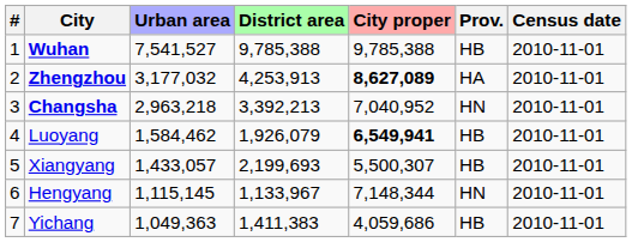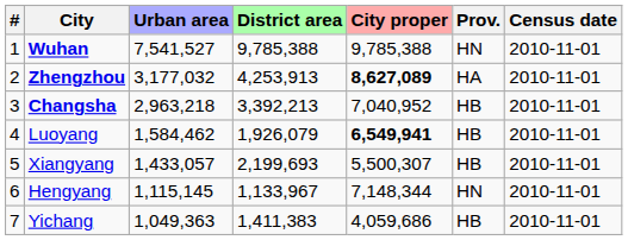Wuhan | Prov.: HB -> HN
Changsha | Prov.: HN -> HB
